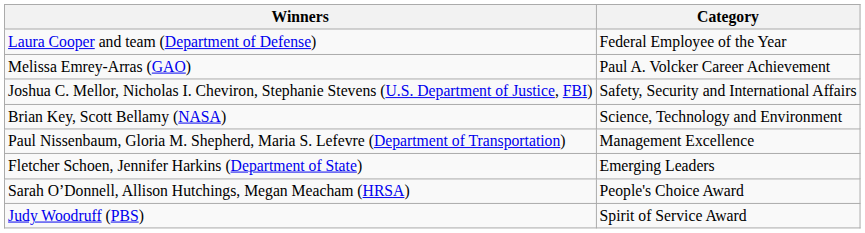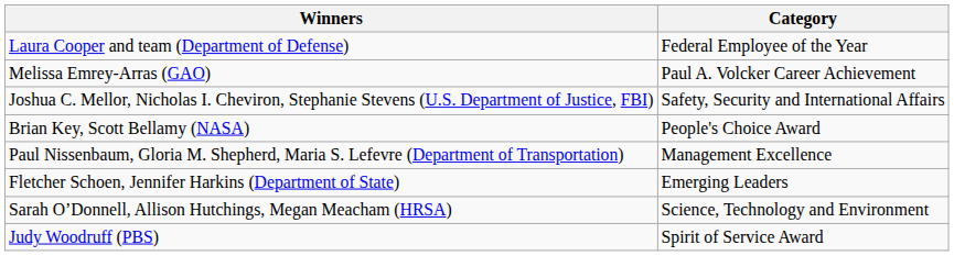Brian Key, Scott Bellamy (NASA) | Category: Science, Technology and Environment -> People's Choice Award
Sarah O’Donnell, Allison Hutchings, Megan Meacham (HRSA) | Category: People's Choice Award -> Science, Technology and Environment
